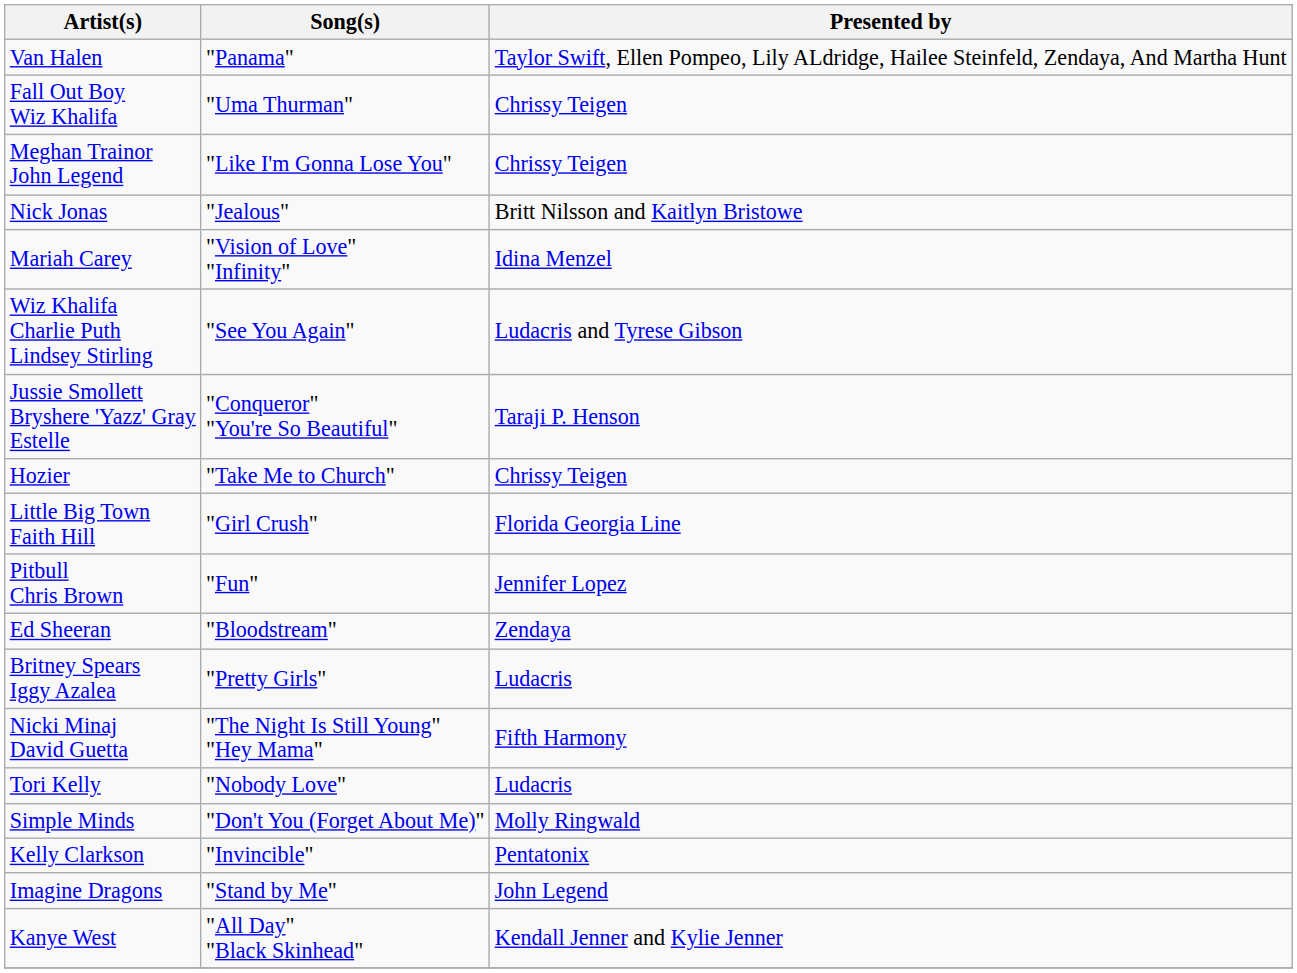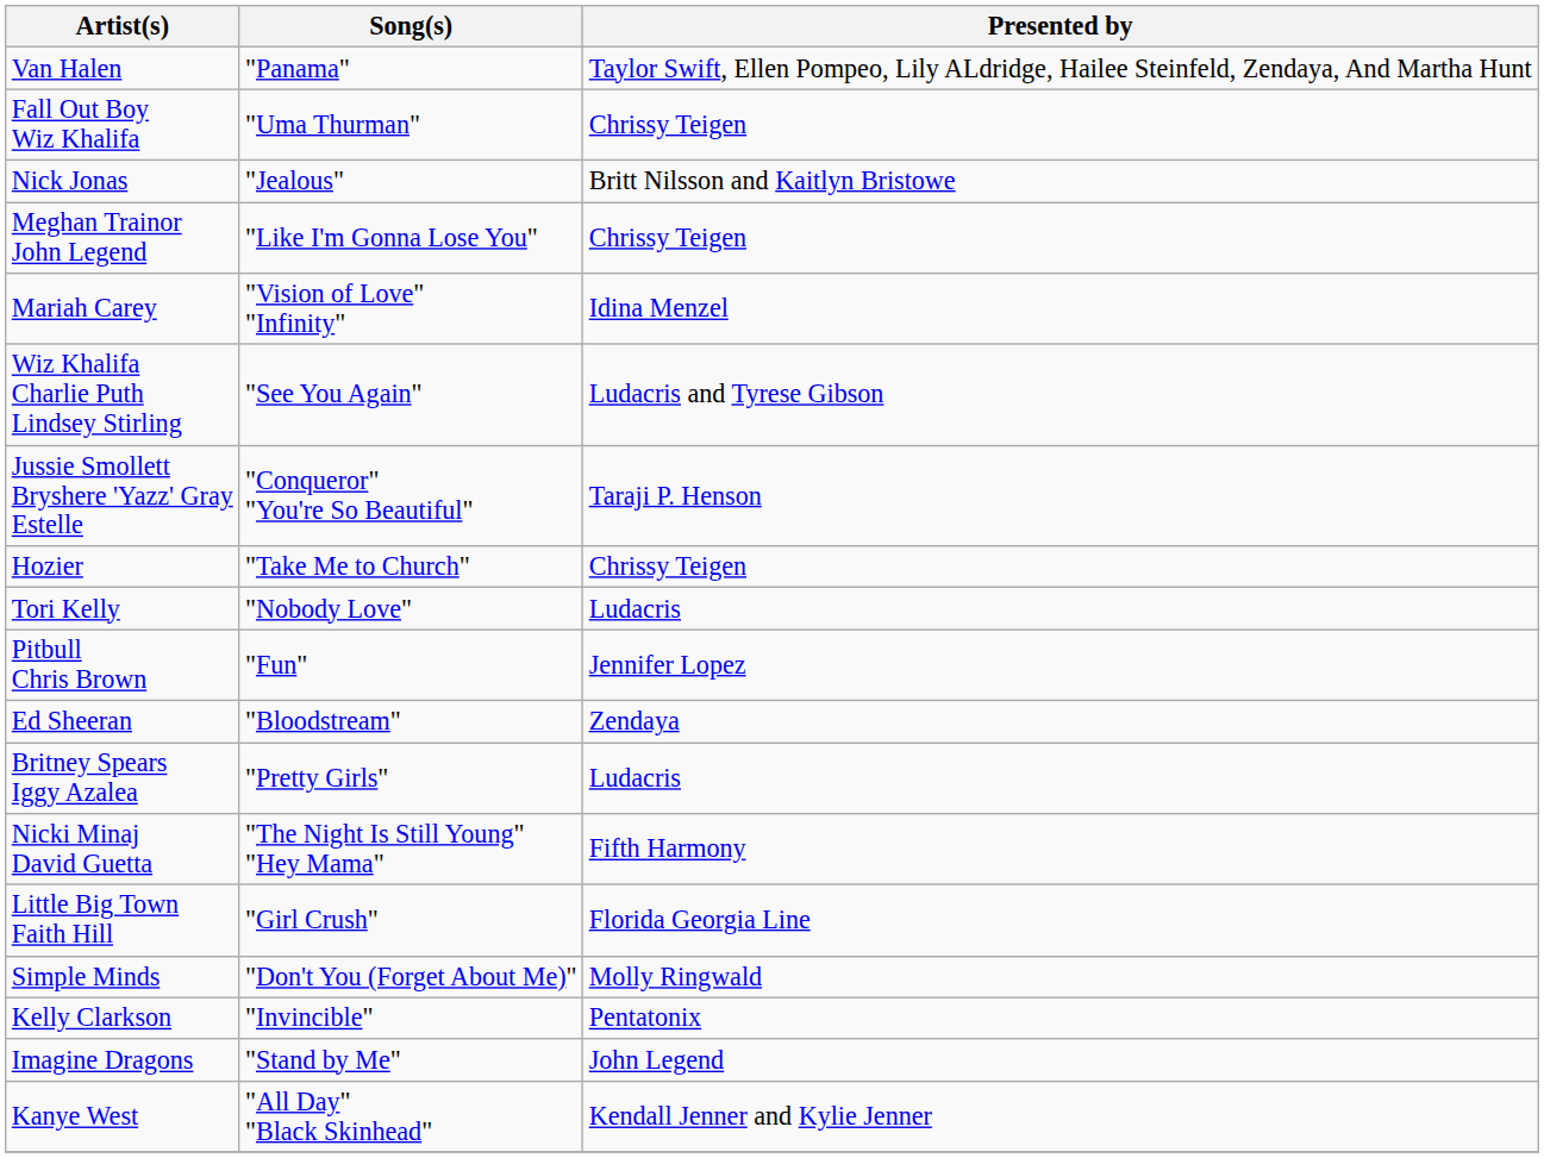rows swapped: Nick Jonas <-> Meghan Trainor John Legend
rows swapped: Little Big Town Faith Hill <-> Tori Kelly
